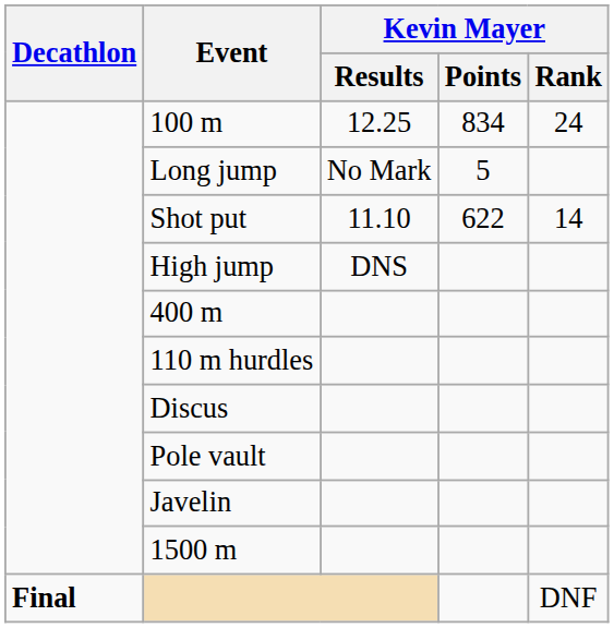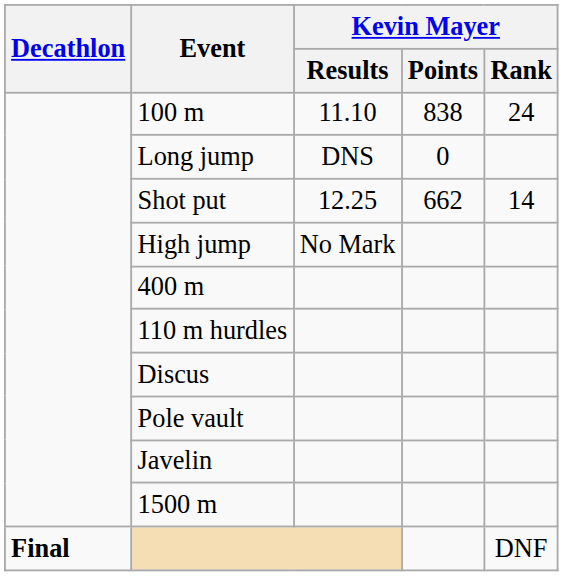100 m | Kevin Mayer / Results: 12.25 -> 11.10
100 m | Kevin Mayer / Points: 834 -> 838
Long jump | Kevin Mayer / Results: No Mark -> DNS
Long jump | Kevin Mayer / Points: 5 -> 0
Shot put | Kevin Mayer / Results: 11.10 -> 12.25
Shot put | Kevin Mayer / Points: 622 -> 662
High jump | Kevin Mayer / Results: DNS -> No Mark
